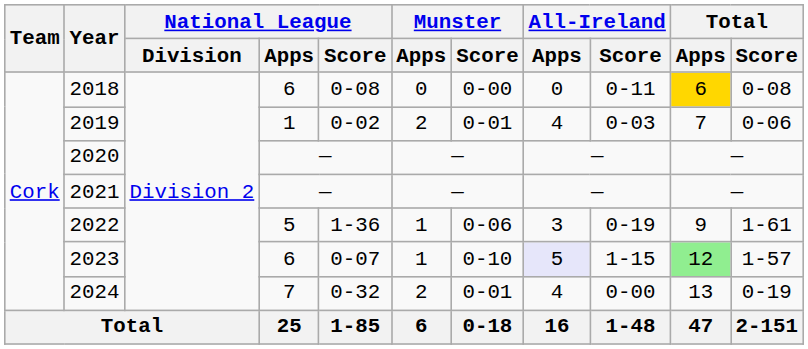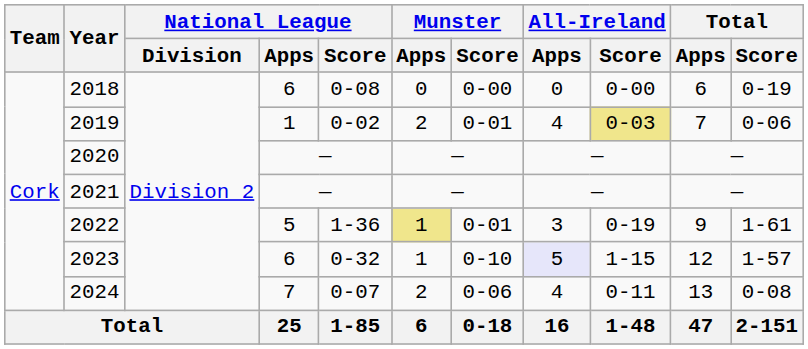2018 | All-Ireland / Score: 0-11 -> 0-00
2018 | Total / Apps: gold background -> no background
2018 | Total / Score: 0-08 -> 0-19
2019 | All-Ireland / Score: no background -> khaki background
2022 | Munster / Apps: no background -> khaki background
2022 | Munster / Score: 0-06 -> 0-01
2023 | National League / Score: 0-07 -> 0-32
2023 | Total / Apps: lightgreen background -> no background
2024 | National League / Score: 0-32 -> 0-07
2024 | Munster / Score: 0-01 -> 0-06
2024 | All-Ireland / Score: 0-00 -> 0-11
2024 | Total / Score: 0-19 -> 0-08
